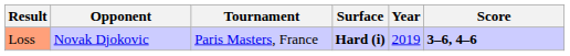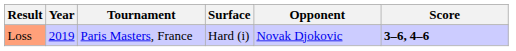columns swapped: Year <-> Opponent
Loss | Surface: bold -> normal
